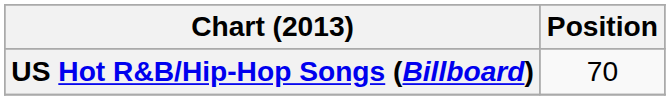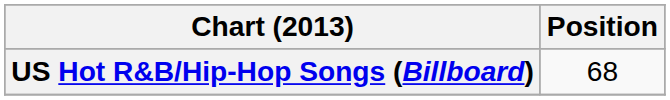US Hot R&B/Hip-Hop Songs (Billboard) | Position: 70 -> 68
